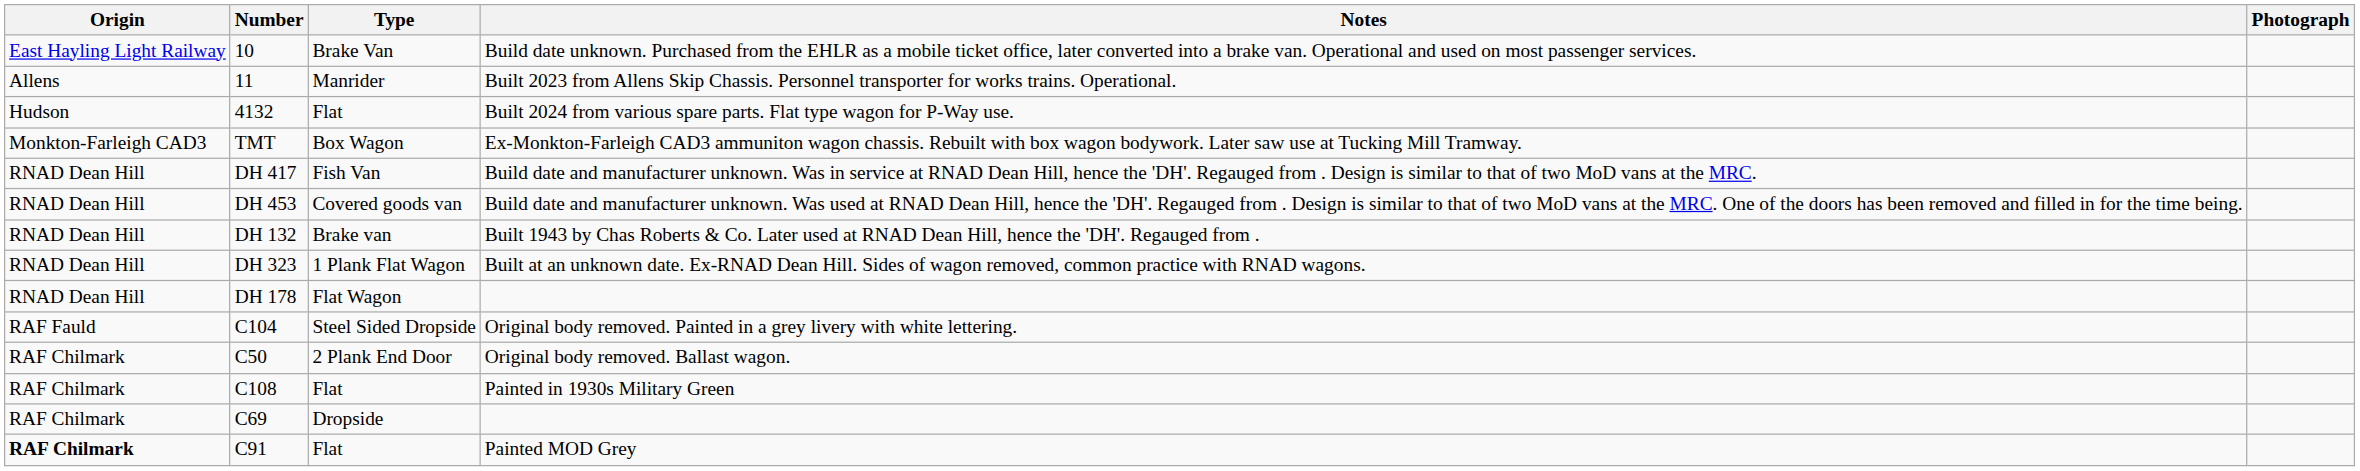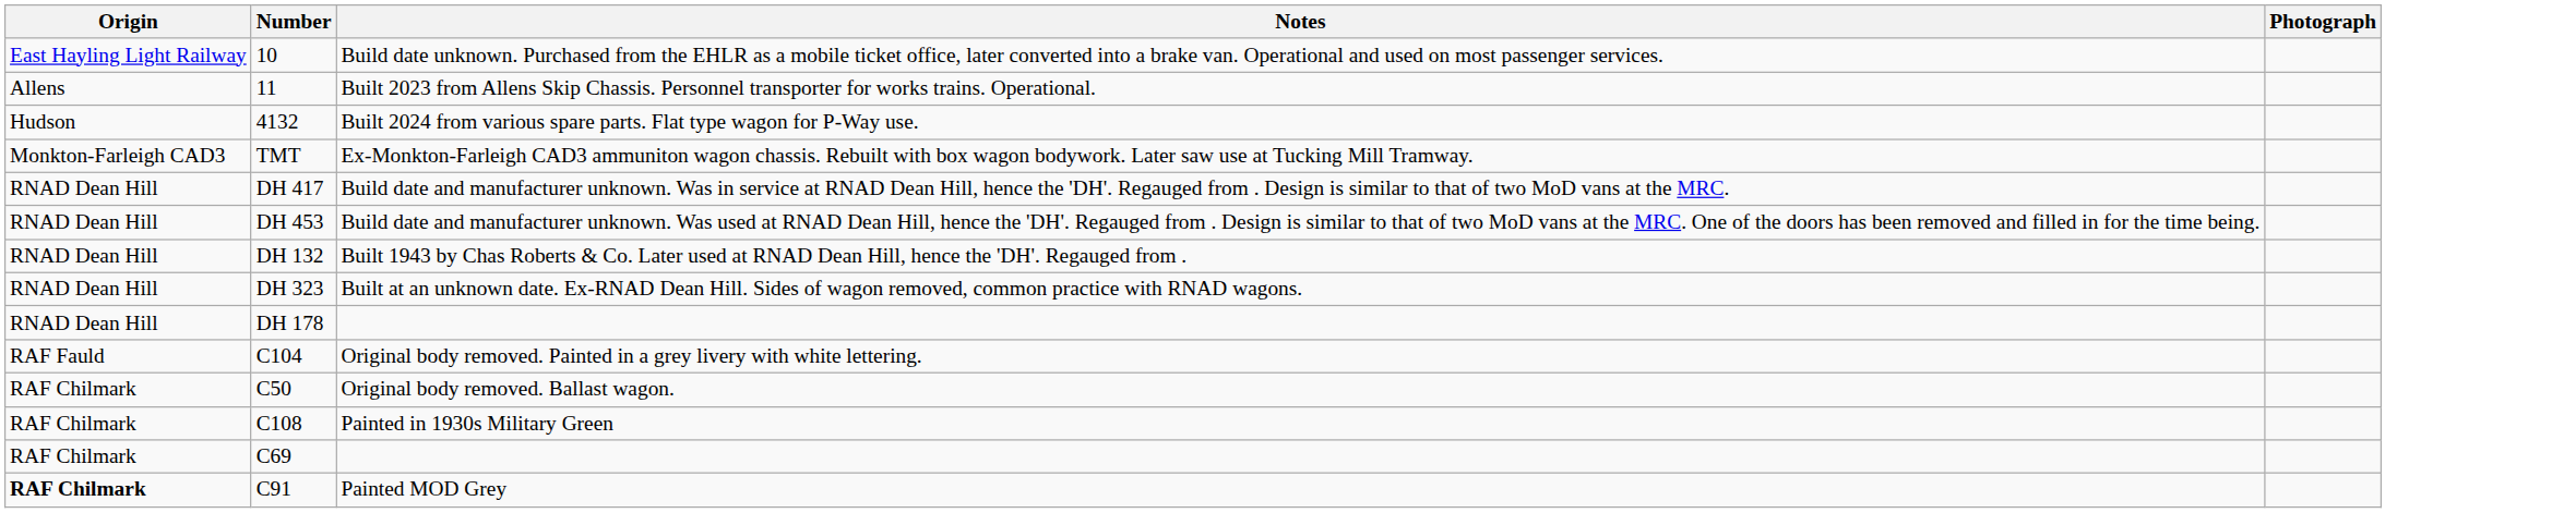- column: Type | Brake Van | Manrider | Flat | Box Wagon | Fish Van | Covered goods van | Brake van | 1 Plank Flat Wagon | Flat Wagon | Steel Sided Dropside | 2 Plank End Door | Flat | Dropside | Flat
